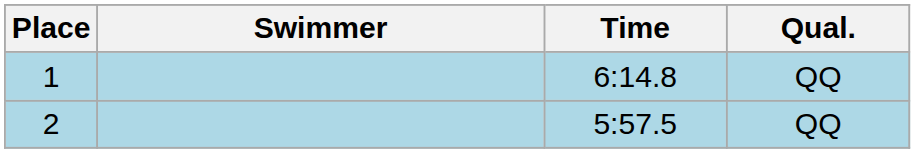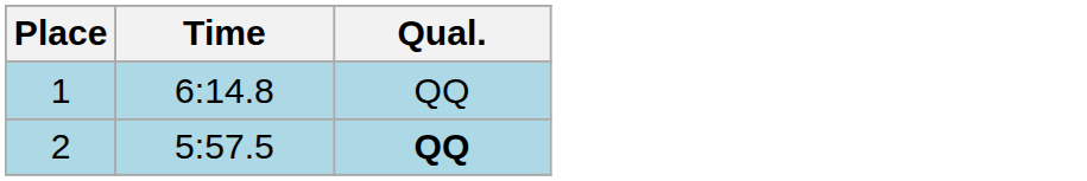- column: Swimmer
2 | Qual.: normal -> bold
